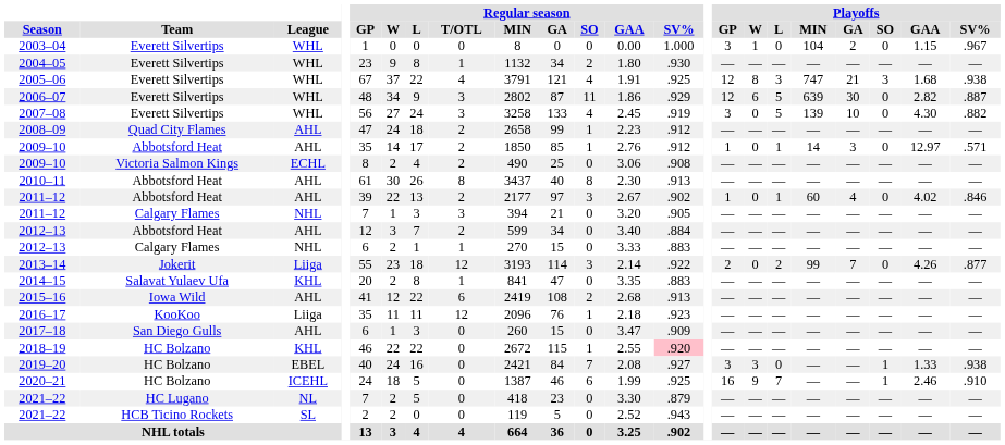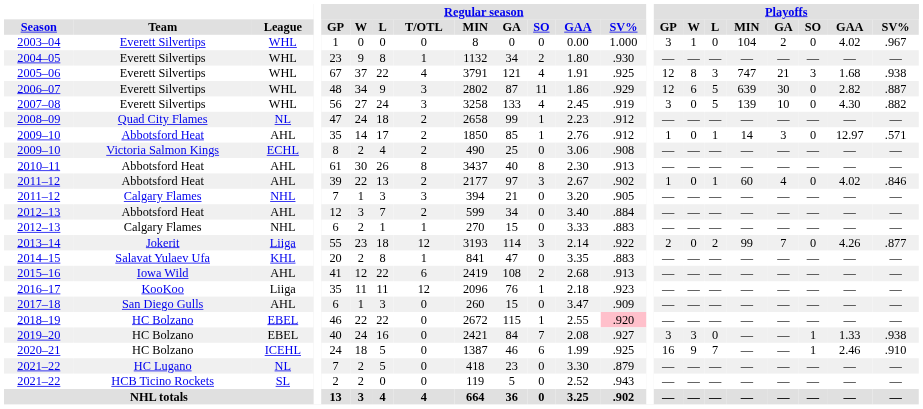2003–04 | Playoffs / GAA: 1.15 -> 4.02
2008–09 | League: AHL -> NL
2018–19 | League: KHL -> EBEL
